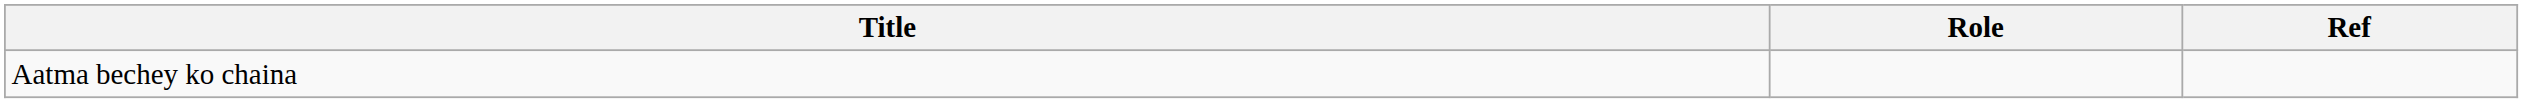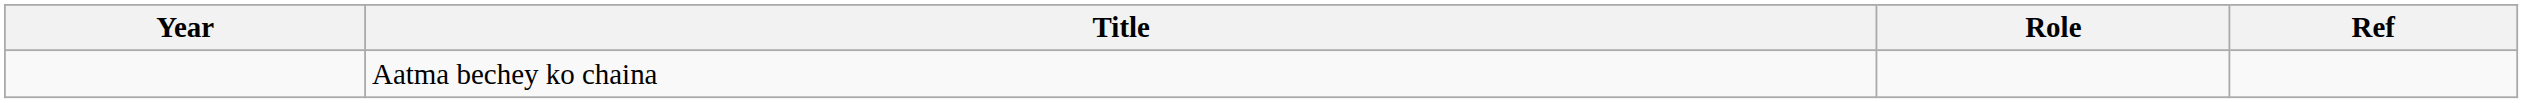+ column: Year
